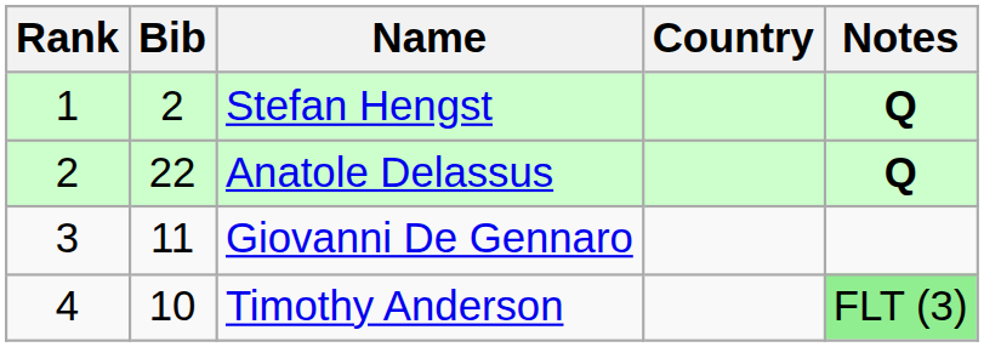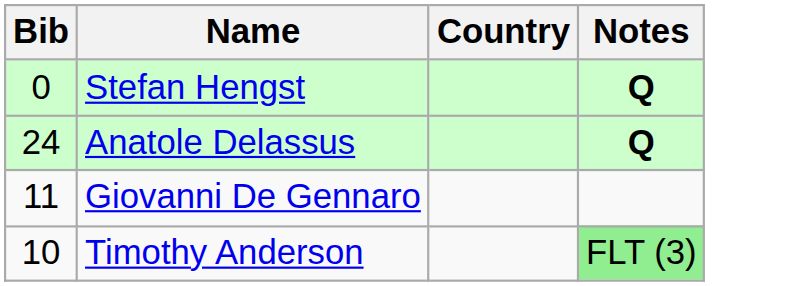- column: Rank | 1 | 2 | 3 | 4
Stefan Hengst | Bib: 2 -> 0
Anatole Delassus | Bib: 22 -> 24
